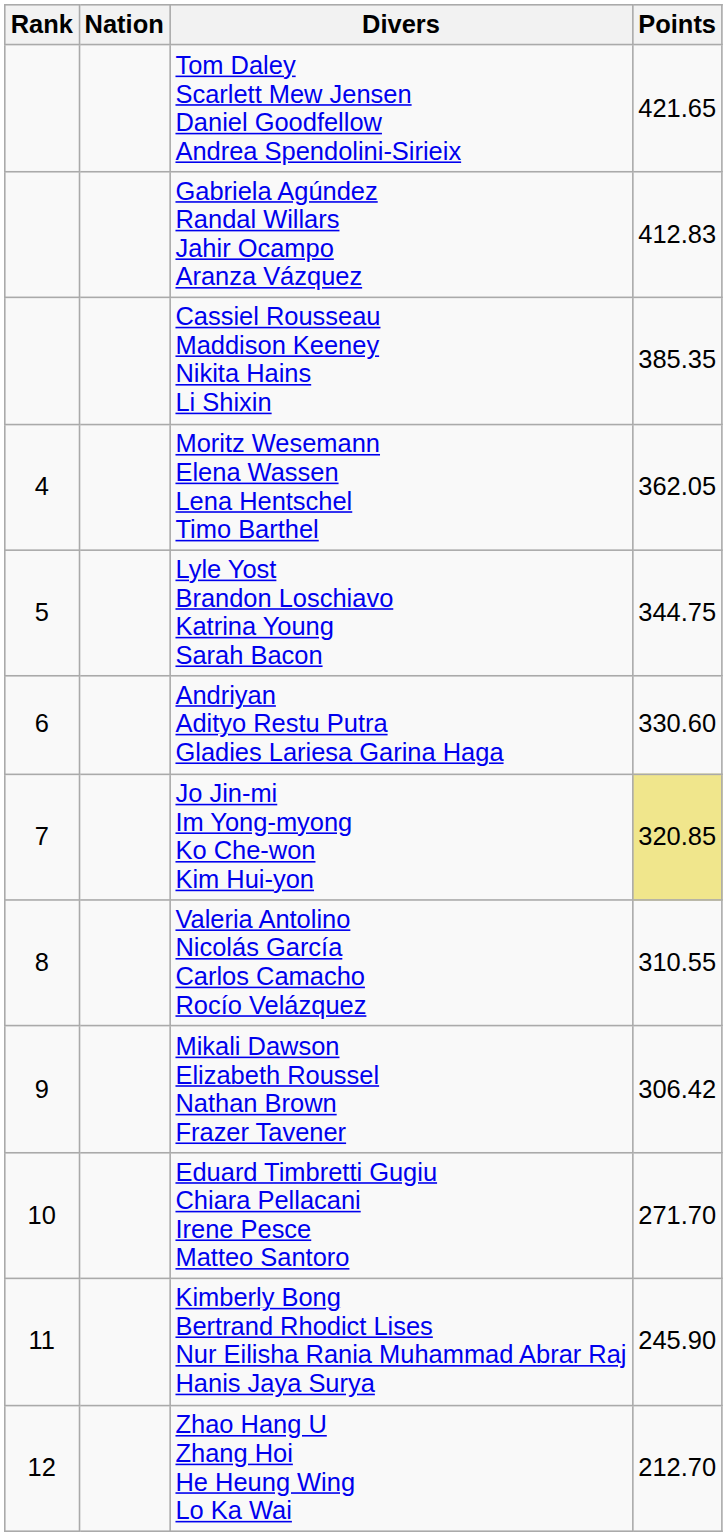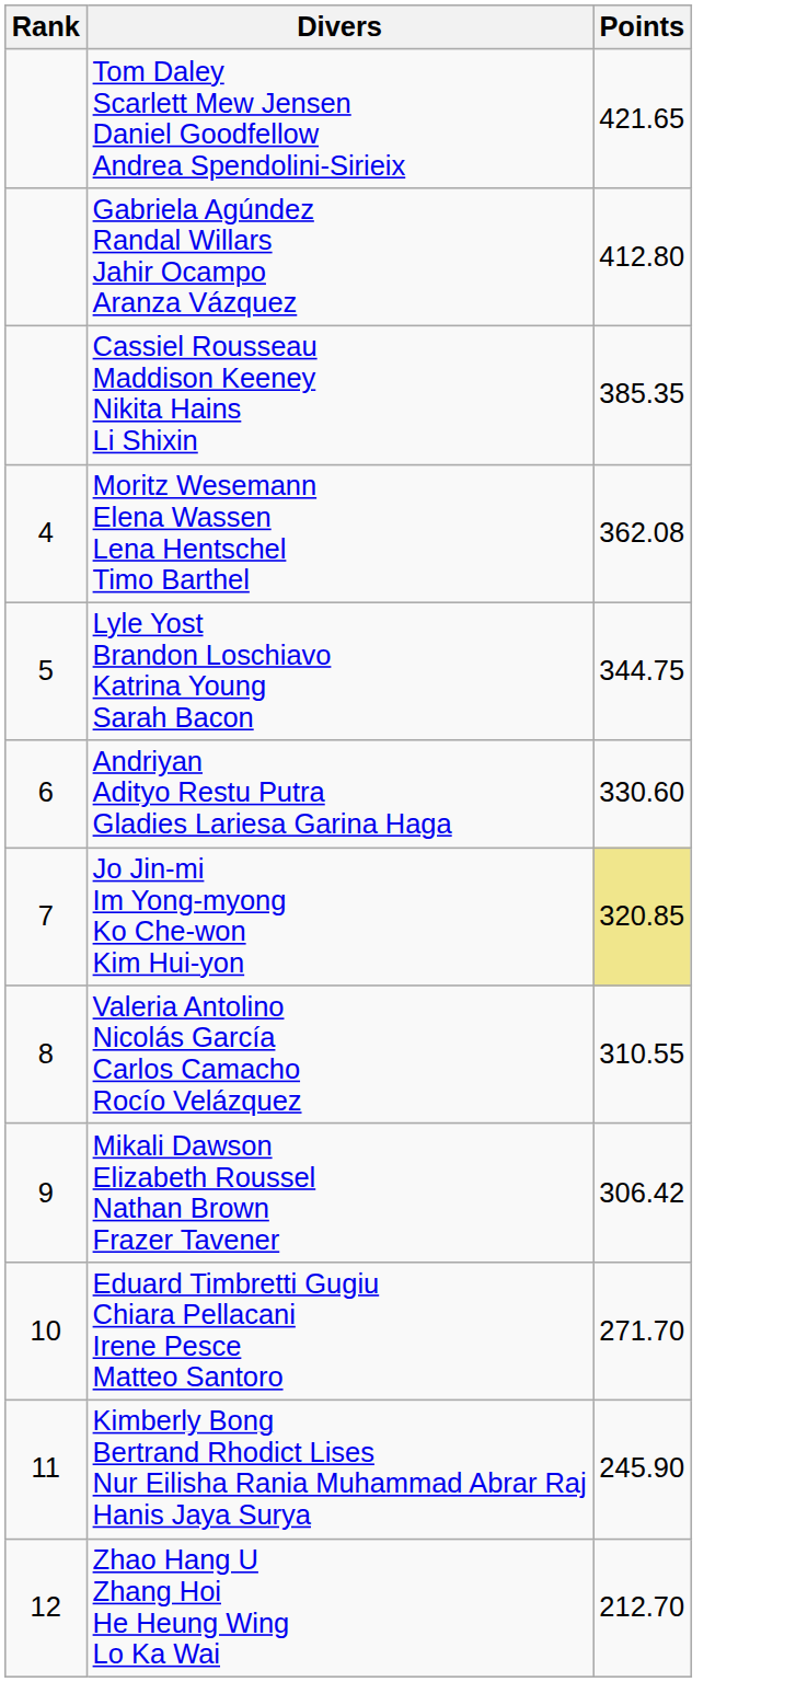- column: Nation
Gabriela Agúndez Randal Willars Jahir Ocampo Aranza Vázquez | Points: 412.83 -> 412.80
Moritz Wesemann Elena Wassen Lena Hentschel Timo Barthel | Points: 362.05 -> 362.08
